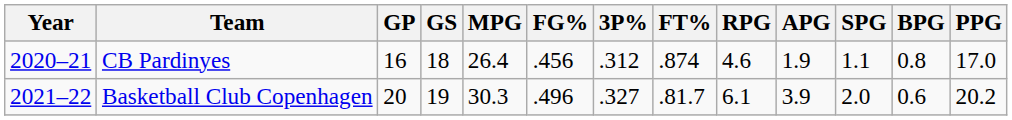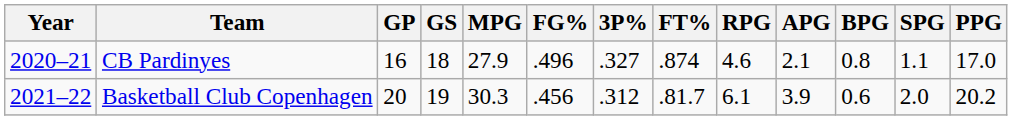columns swapped: SPG <-> BPG
CB Pardinyes | MPG: 26.4 -> 27.9
CB Pardinyes | FG%: .456 -> .496
CB Pardinyes | 3P%: .312 -> .327
CB Pardinyes | APG: 1.9 -> 2.1
Basketball Club Copenhagen | FG%: .496 -> .456
Basketball Club Copenhagen | 3P%: .327 -> .312
